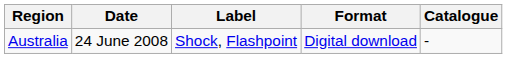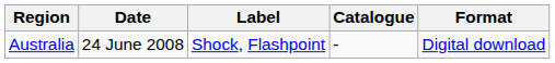columns swapped: Format <-> Catalogue
